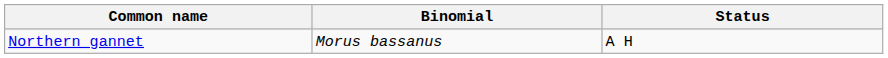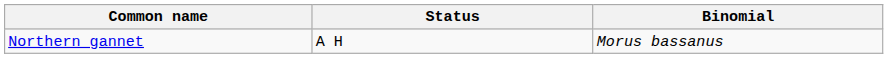columns swapped: Binomial <-> Status
